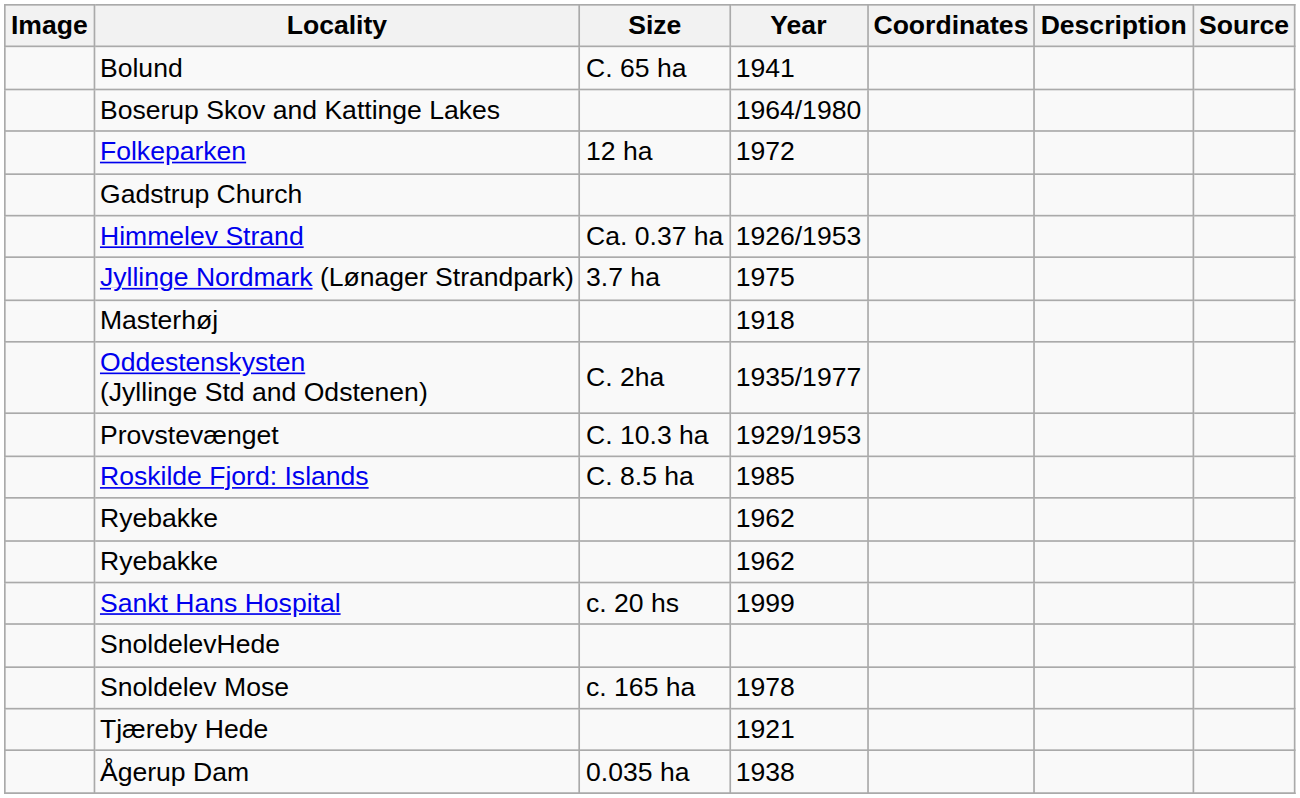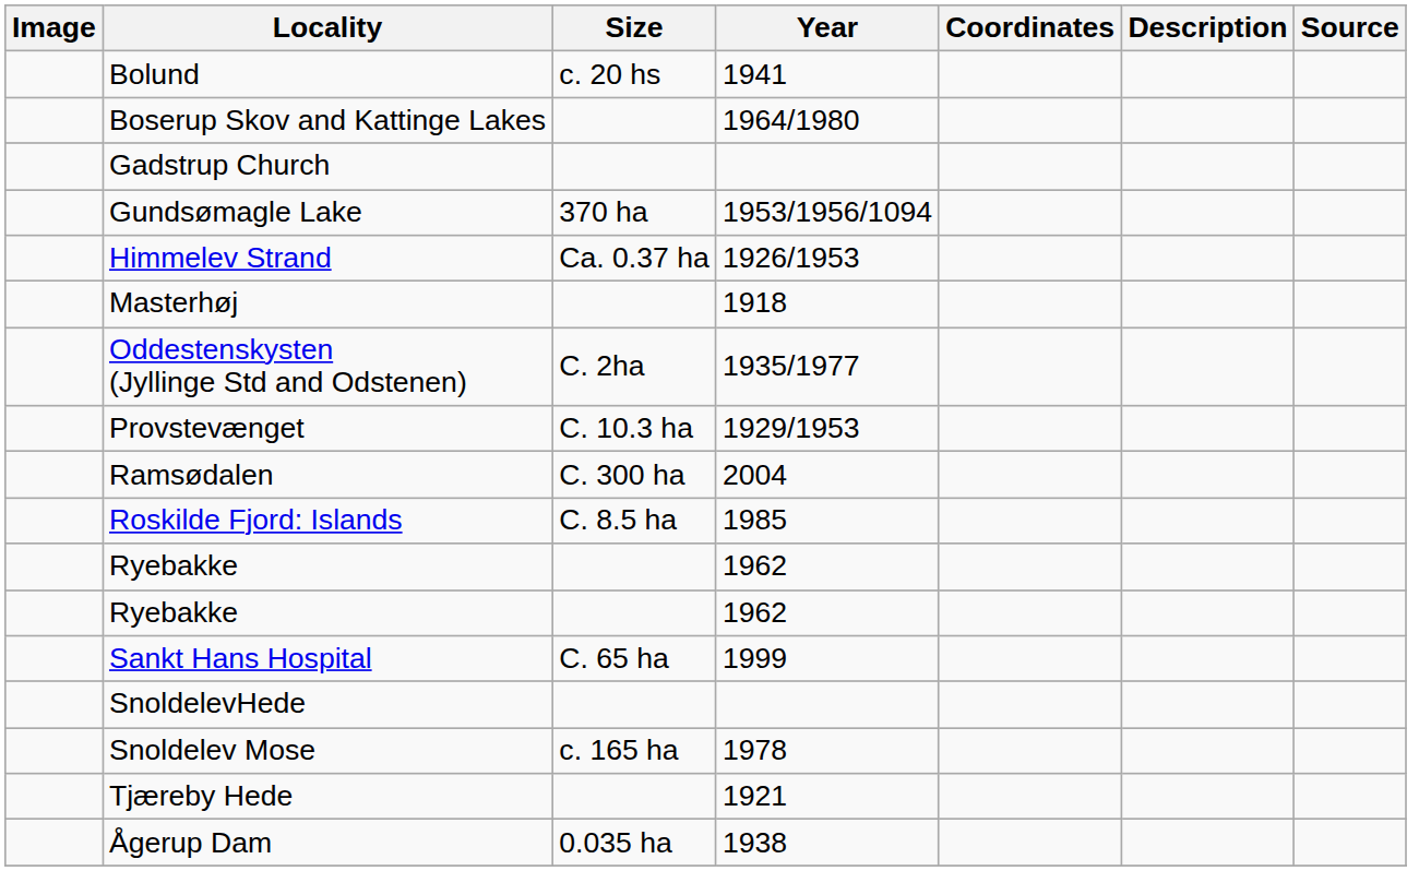Bolund | Size: C. 65 ha -> c. 20 hs
- row: Folkeparken | 12 ha | 1972
+ row: Gundsømagle Lake | 370 ha | 1953/1956/1094
- row: Jyllinge Nordmark (Lønager Strandpark) | 3.7 ha | 1975
+ row: Ramsødalen | C. 300 ha | 2004
Sankt Hans Hospital | Size: c. 20 hs -> C. 65 ha
